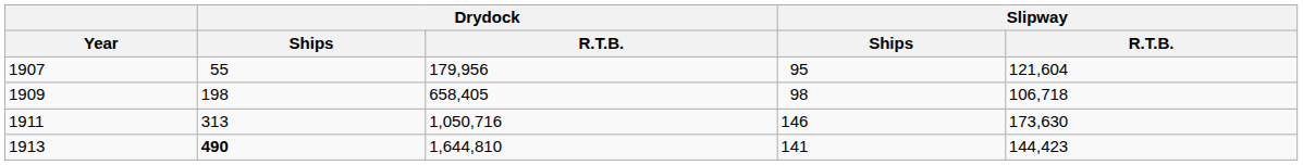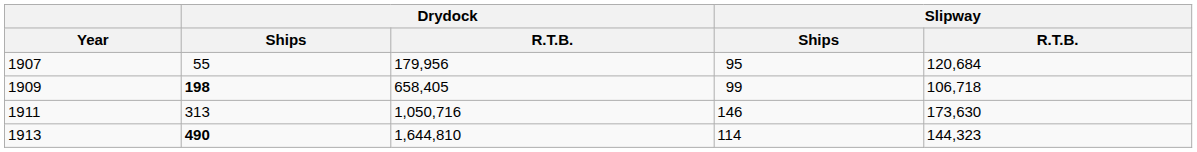1907 | Slipway / R.T.B.: 121,604 -> 120,684
1909 | Drydock / Ships: normal -> bold
1909 | Slipway / Ships: 98 -> 99
1913 | Slipway / Ships: 141 -> 114
1913 | Slipway / R.T.B.: 144,423 -> 144,323
